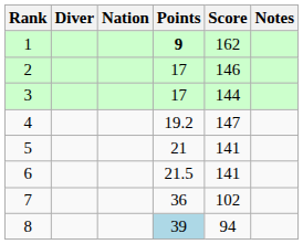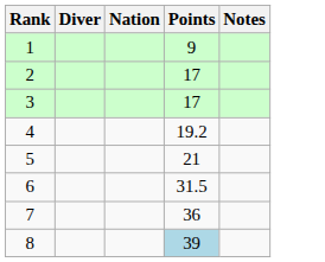- column: Score | 162 | 146 | 144 | 147 | 141 | 141 | 102 | 94
1 | Points: bold -> normal
6 | Points: 21.5 -> 31.5
